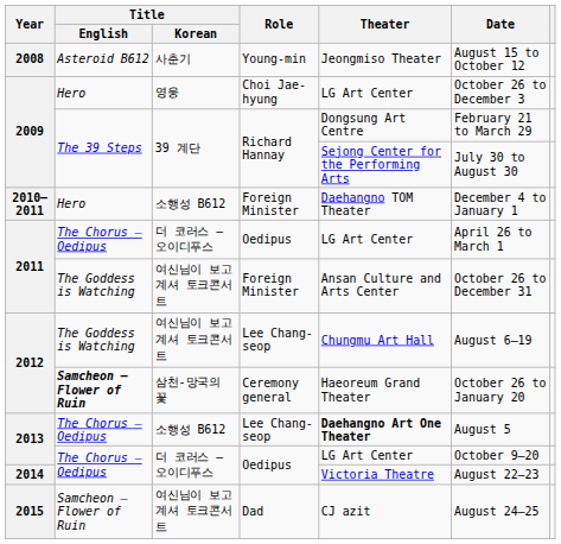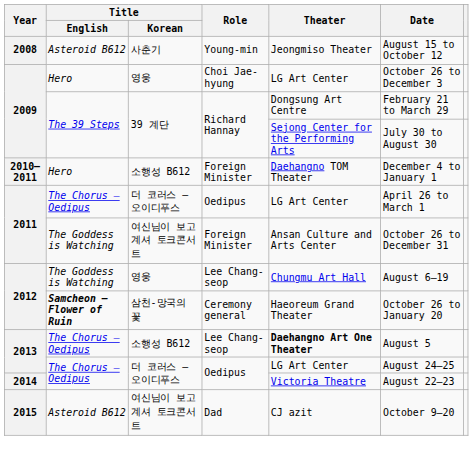2012 / Lee Chang-seop | Title / Korean: 여신님이 보고 계셔 토크콘서트 -> 영웅
2013 / Oedipus | Date: October 9–20 -> August 24–25
2015 | Title / English: Samcheon – Flower of Ruin -> Asteroid B612
2015 | Date: August 24–25 -> October 9–20
